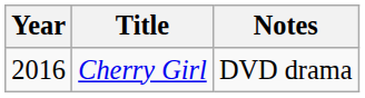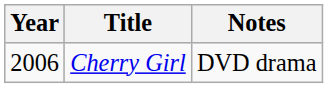Cherry Girl | Year: 2016 -> 2006
